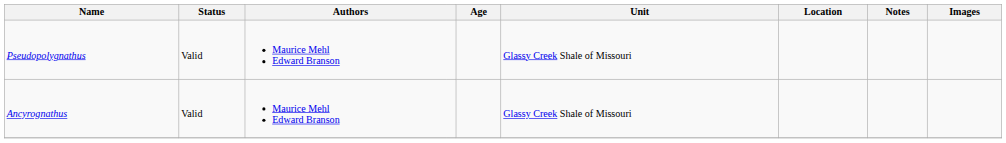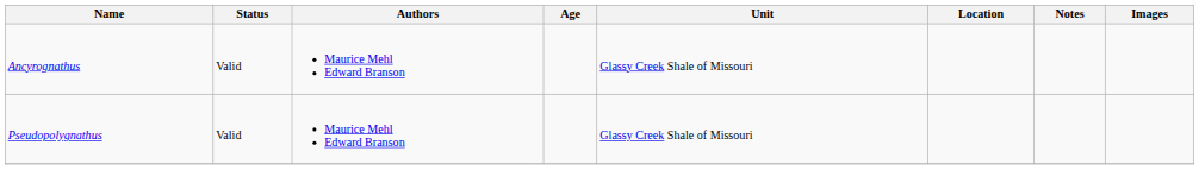rows swapped: Ancyrognathus <-> Pseudopolygnathus
